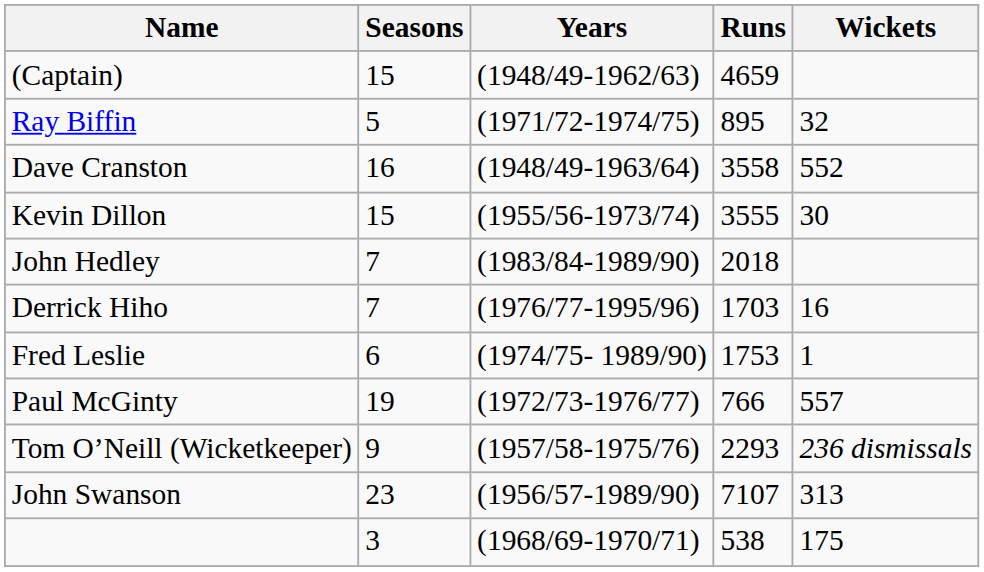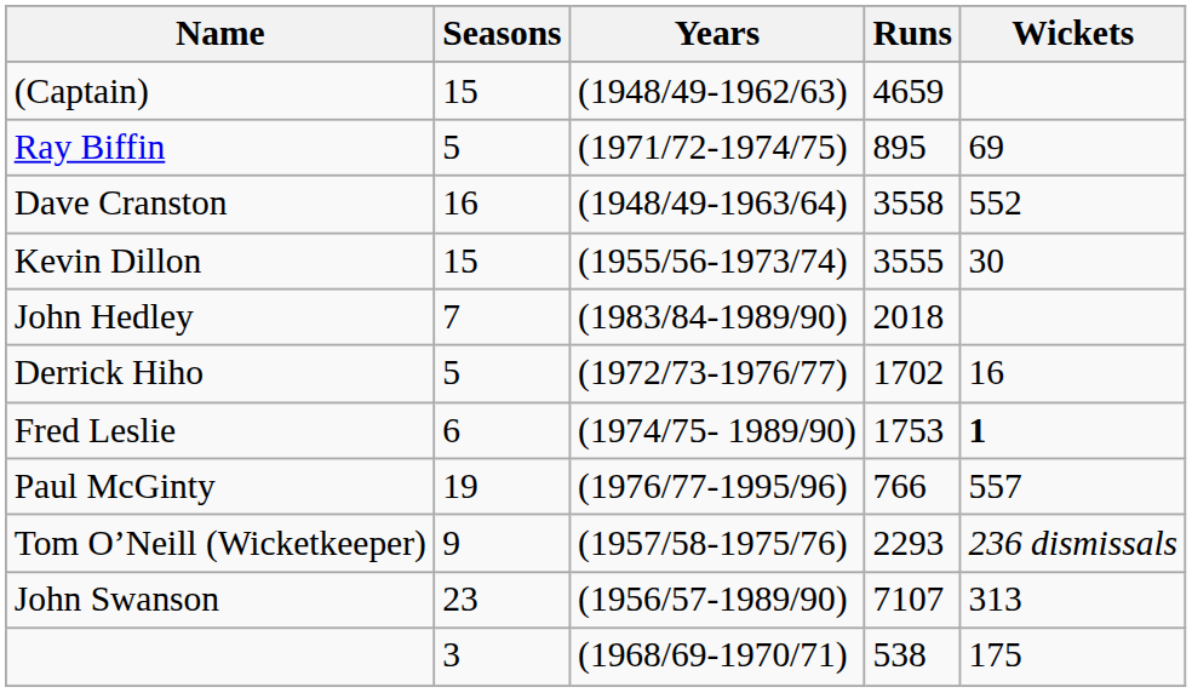Ray Biffin | Wickets: 32 -> 69
Derrick Hiho | Seasons: 7 -> 5
Derrick Hiho | Years: (1976/77-1995/96) -> (1972/73-1976/77)
Derrick Hiho | Runs: 1703 -> 1702
Fred Leslie | Wickets: normal -> bold
Paul McGinty | Years: (1972/73-1976/77) -> (1976/77-1995/96)
